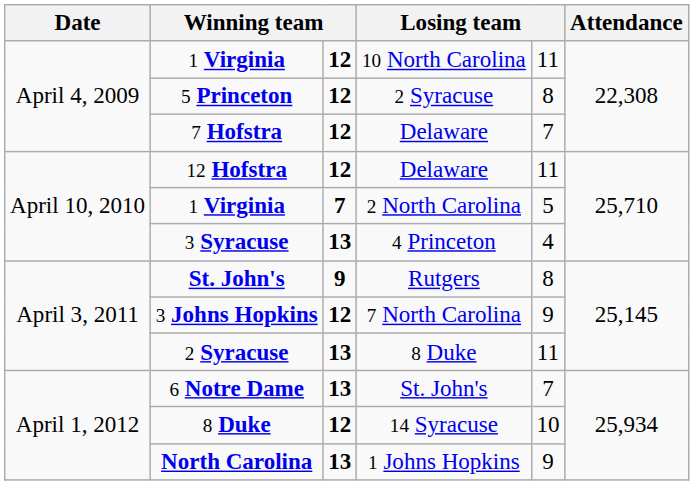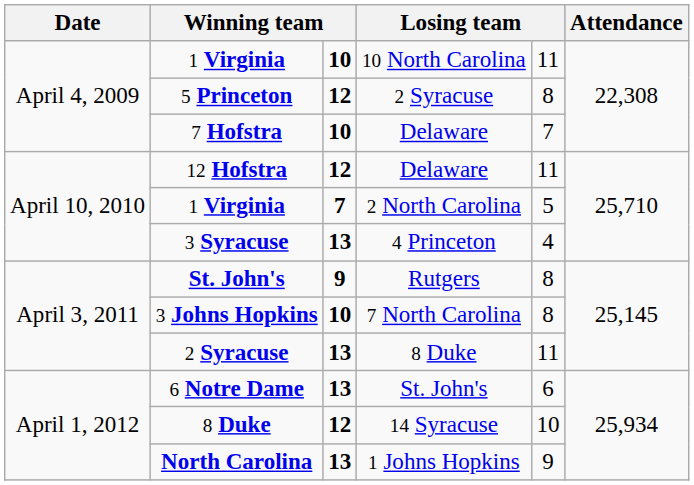1 Virginia / 10 North Carolina | column 3: 12 -> 10
7 Hofstra | column 3: 12 -> 10
3 Johns Hopkins | column 3: 12 -> 10
3 Johns Hopkins | column 5: 9 -> 8
6 Notre Dame | column 5: 7 -> 6
